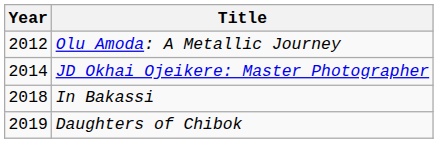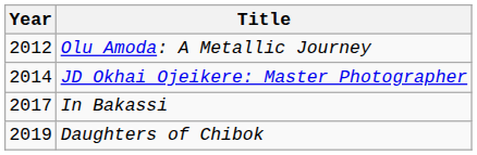In Bakassi | Year: 2018 -> 2017
